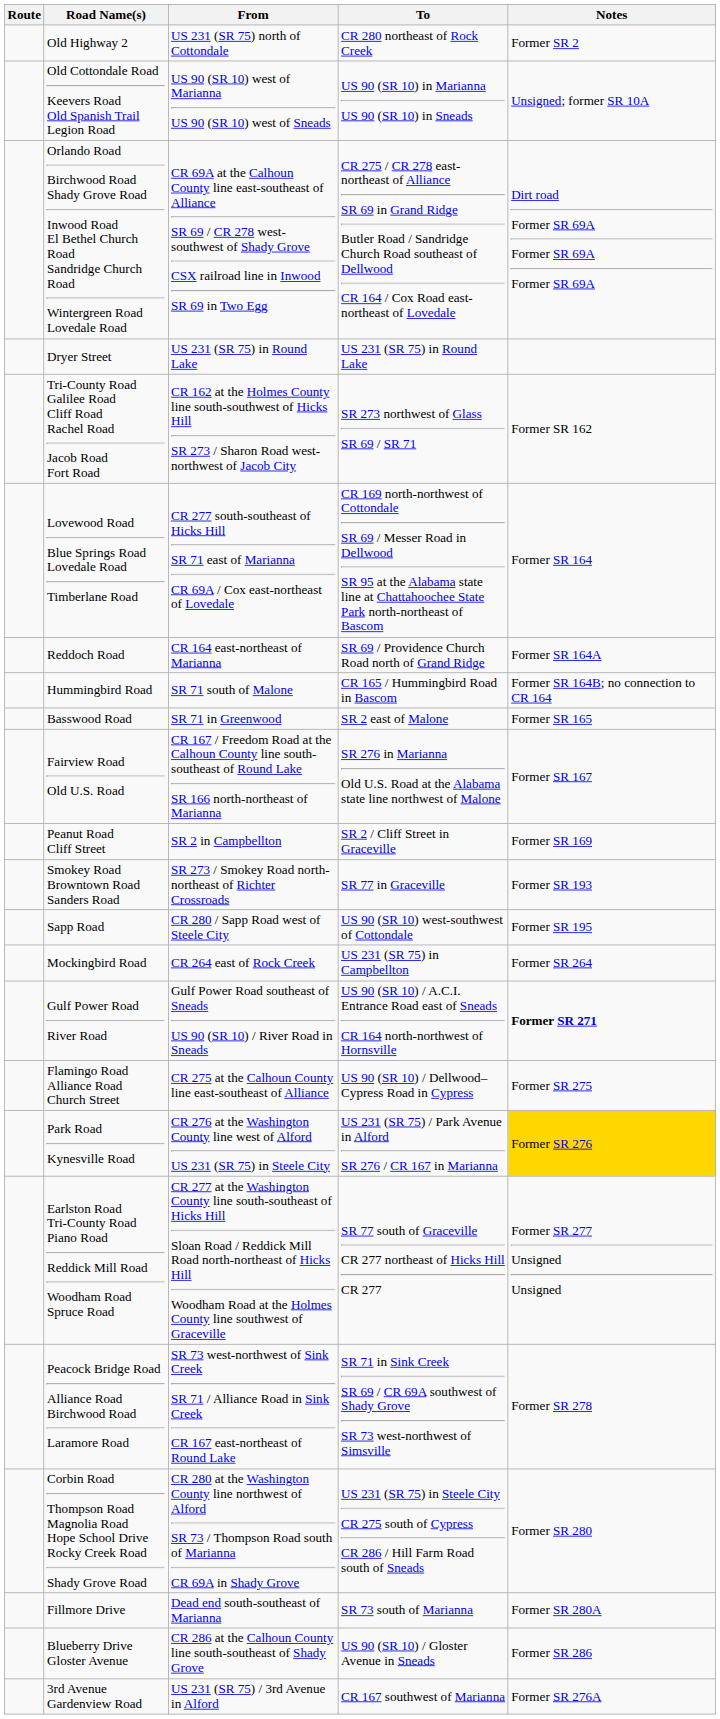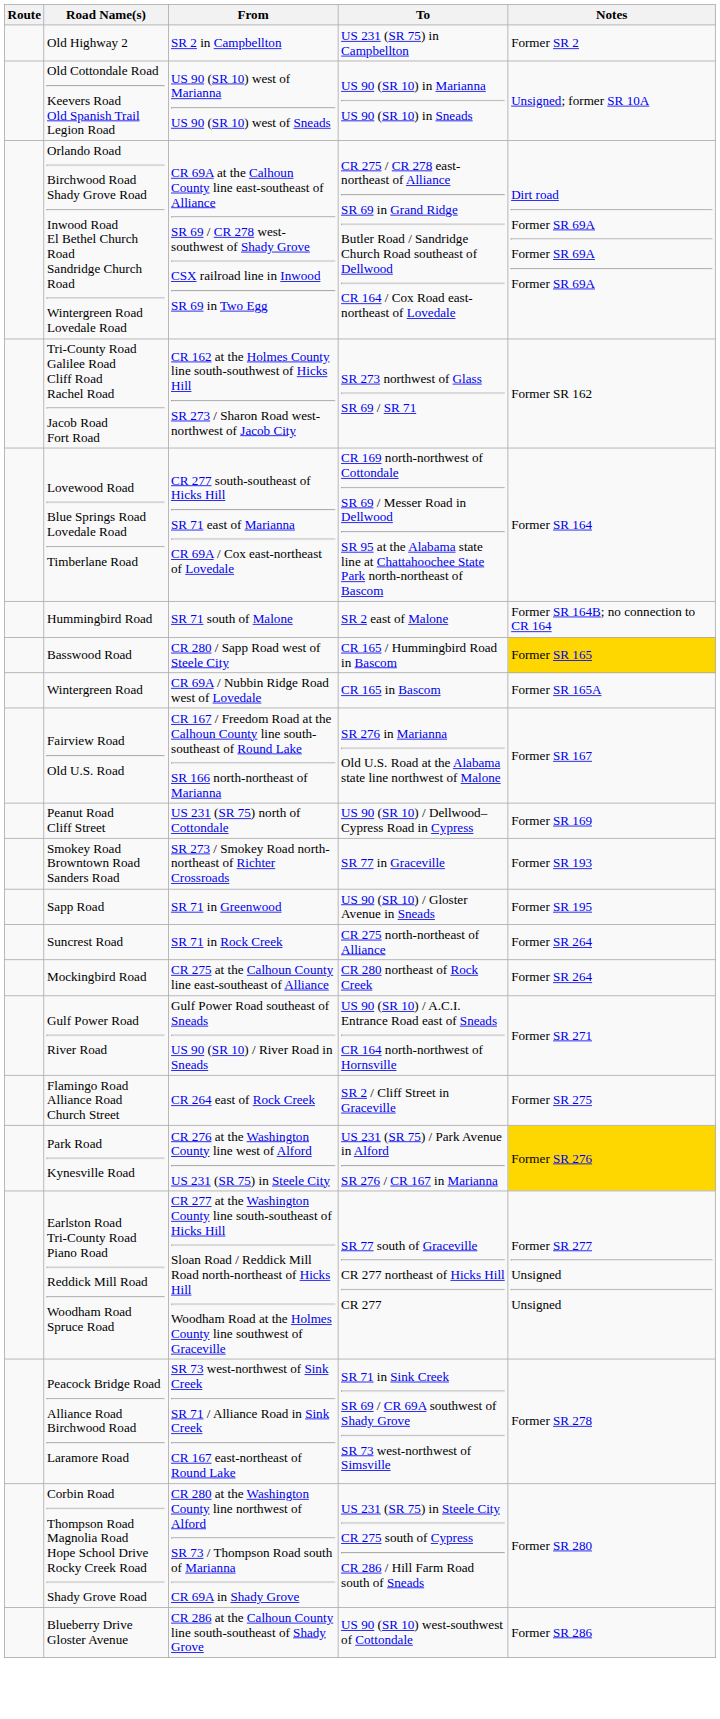Old Highway 2 | From: US 231 (SR 75) north of Cottondale -> SR 2 in Campbellton
Old Highway 2 | To: CR 280 northeast of Rock Creek -> US 231 (SR 75) in Campbellton
- row: Dryer Street | US 231 (SR 75) in Round Lake | US 231 (SR 75) in Round Lake
- row: Reddoch Road | CR 164 east-northeast of Marianna | SR 69 / Providence Church Road north of Grand Ridge | Former SR 164A
Hummingbird Road | To: CR 165 / Hummingbird Road in Bascom -> SR 2 east of Malone
Basswood Road | From: SR 71 in Greenwood -> CR 280 / Sapp Road west of Steele City
Basswood Road | To: SR 2 east of Malone -> CR 165 / Hummingbird Road in Bascom
Basswood Road | Notes: no background -> gold background
+ row: Wintergreen Road | CR 69A / Nubbin Ridge Road west of Lovedale | CR 165 in Bascom | Former SR 165A
Peanut Road Cliff Street | From: SR 2 in Campbellton -> US 231 (SR 75) north of Cottondale
Peanut Road Cliff Street | To: SR 2 / Cliff Street in Graceville -> US 90 (SR 10) / Dellwood–Cypress Road in Cypress
Sapp Road | From: CR 280 / Sapp Road west of Steele City -> SR 71 in Greenwood
Sapp Road | To: US 90 (SR 10) west-southwest of Cottondale -> US 90 (SR 10) / Gloster Avenue in Sneads
+ row: Suncrest Road | SR 71 in Rock Creek | CR 275 north-northeast of Alliance | Former SR 264
Mockingbird Road | From: CR 264 east of Rock Creek -> CR 275 at the Calhoun County line east-southeast of Alliance
Mockingbird Road | To: US 231 (SR 75) in Campbellton -> CR 280 northeast of Rock Creek
Gulf Power Road River Road | Notes: bold -> normal
Flamingo Road Alliance Road Church Street | From: CR 275 at the Calhoun County line east-southeast of Alliance -> CR 264 east of Rock Creek
Flamingo Road Alliance Road Church Street | To: US 90 (SR 10) / Dellwood–Cypress Road in Cypress -> SR 2 / Cliff Street in Graceville
- row: Fillmore Drive | Dead end south-southeast of Marianna | SR 73 south of Marianna | Former SR 280A
Blueberry Drive Gloster Avenue | To: US 90 (SR 10) / Gloster Avenue in Sneads -> US 90 (SR 10) west-southwest of Cottondale
- row: 3rd Avenue Gardenview Road | US 231 (SR 75) / 3rd Avenue in Alford | CR 167 southwest of Marianna | Former SR 276A
